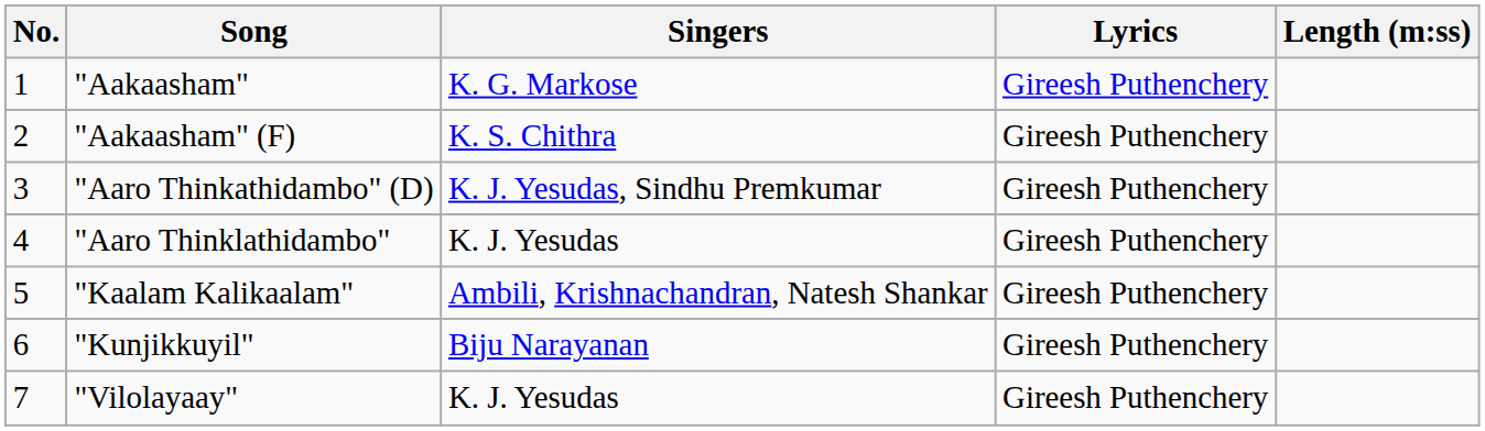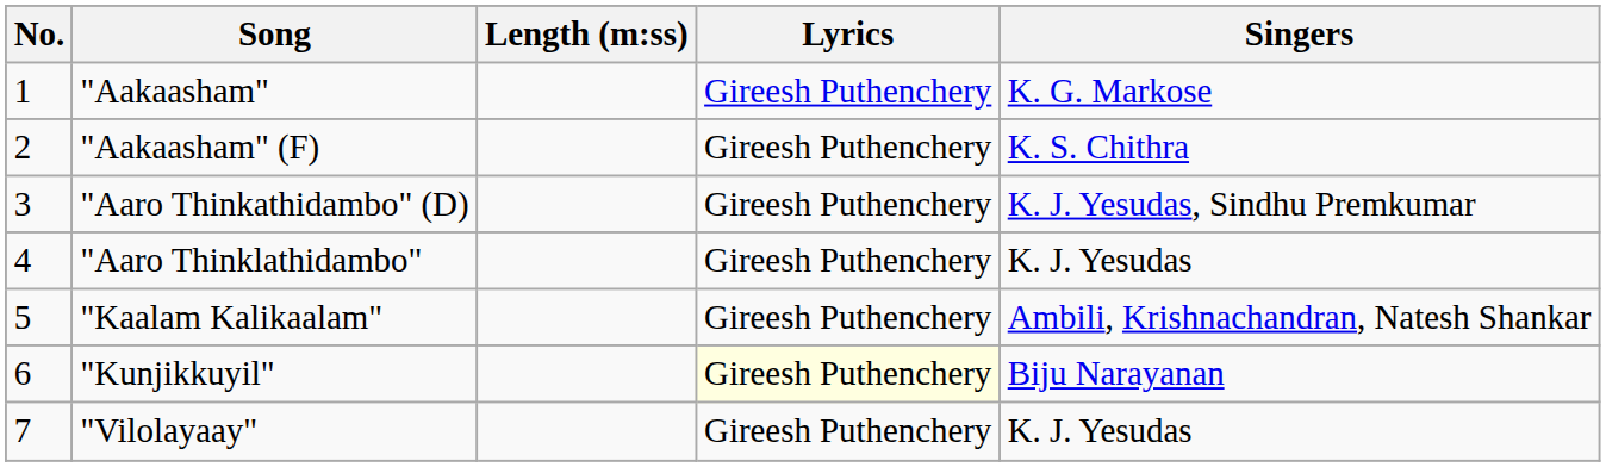columns swapped: Singers <-> Length (m:ss)
"Kunjikkuyil" | Lyrics: no background -> lightyellow background
